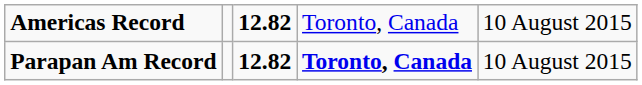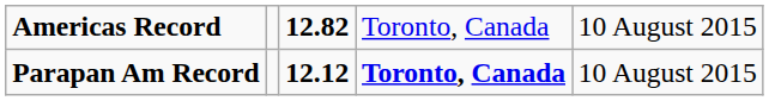Parapan Am Record | column 3: 12.82 -> 12.12
